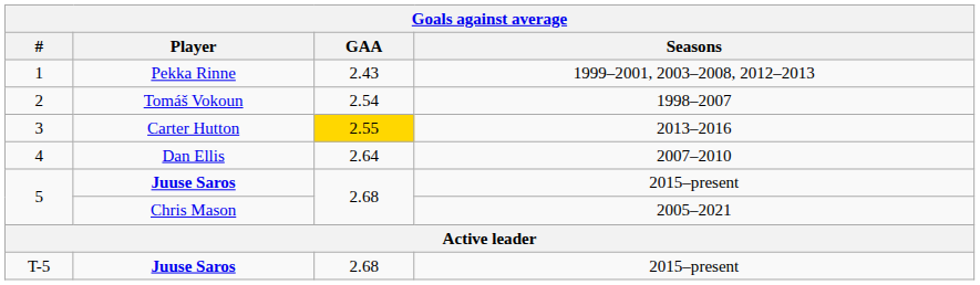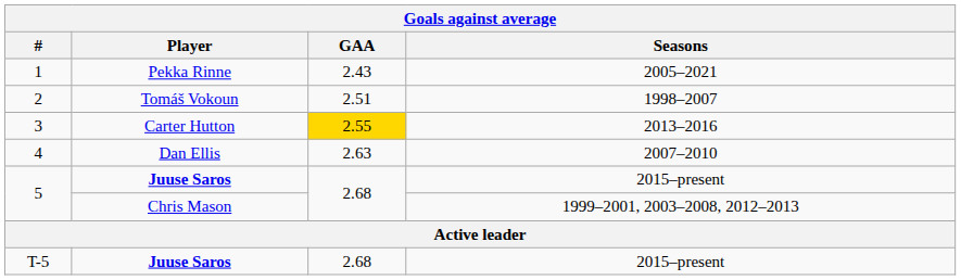1 | Seasons: 1999–2001, 2003–2008, 2012–2013 -> 2005–2021
2 | GAA: 2.54 -> 2.51
4 | GAA: 2.64 -> 2.63
5 / Chris Mason | Seasons: 2005–2021 -> 1999–2001, 2003–2008, 2012–2013
